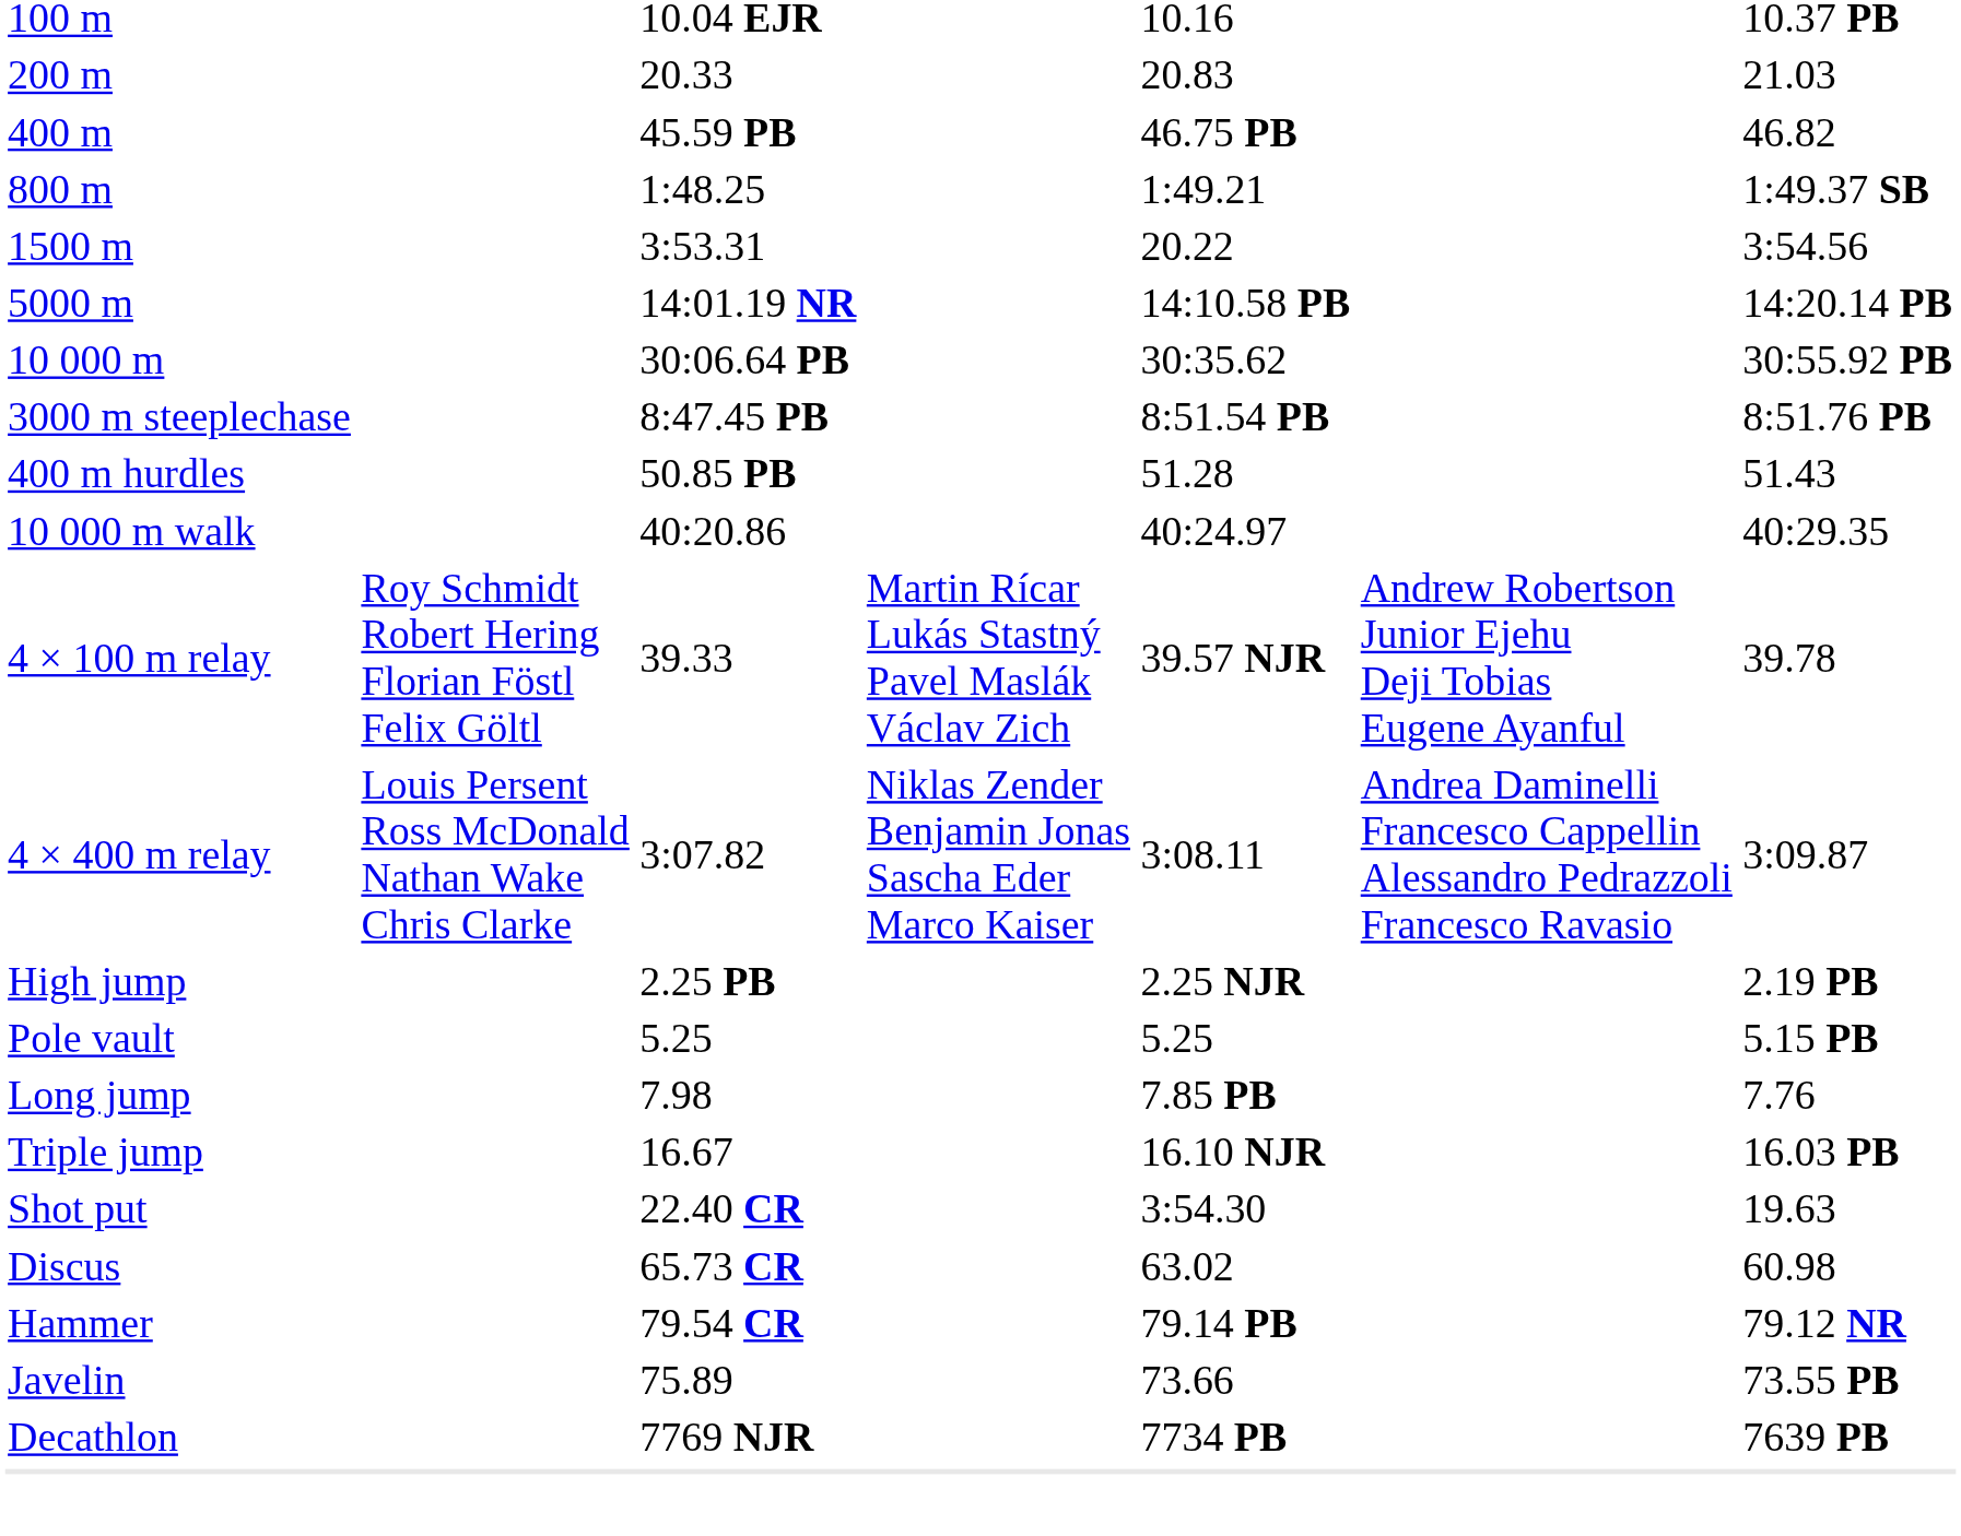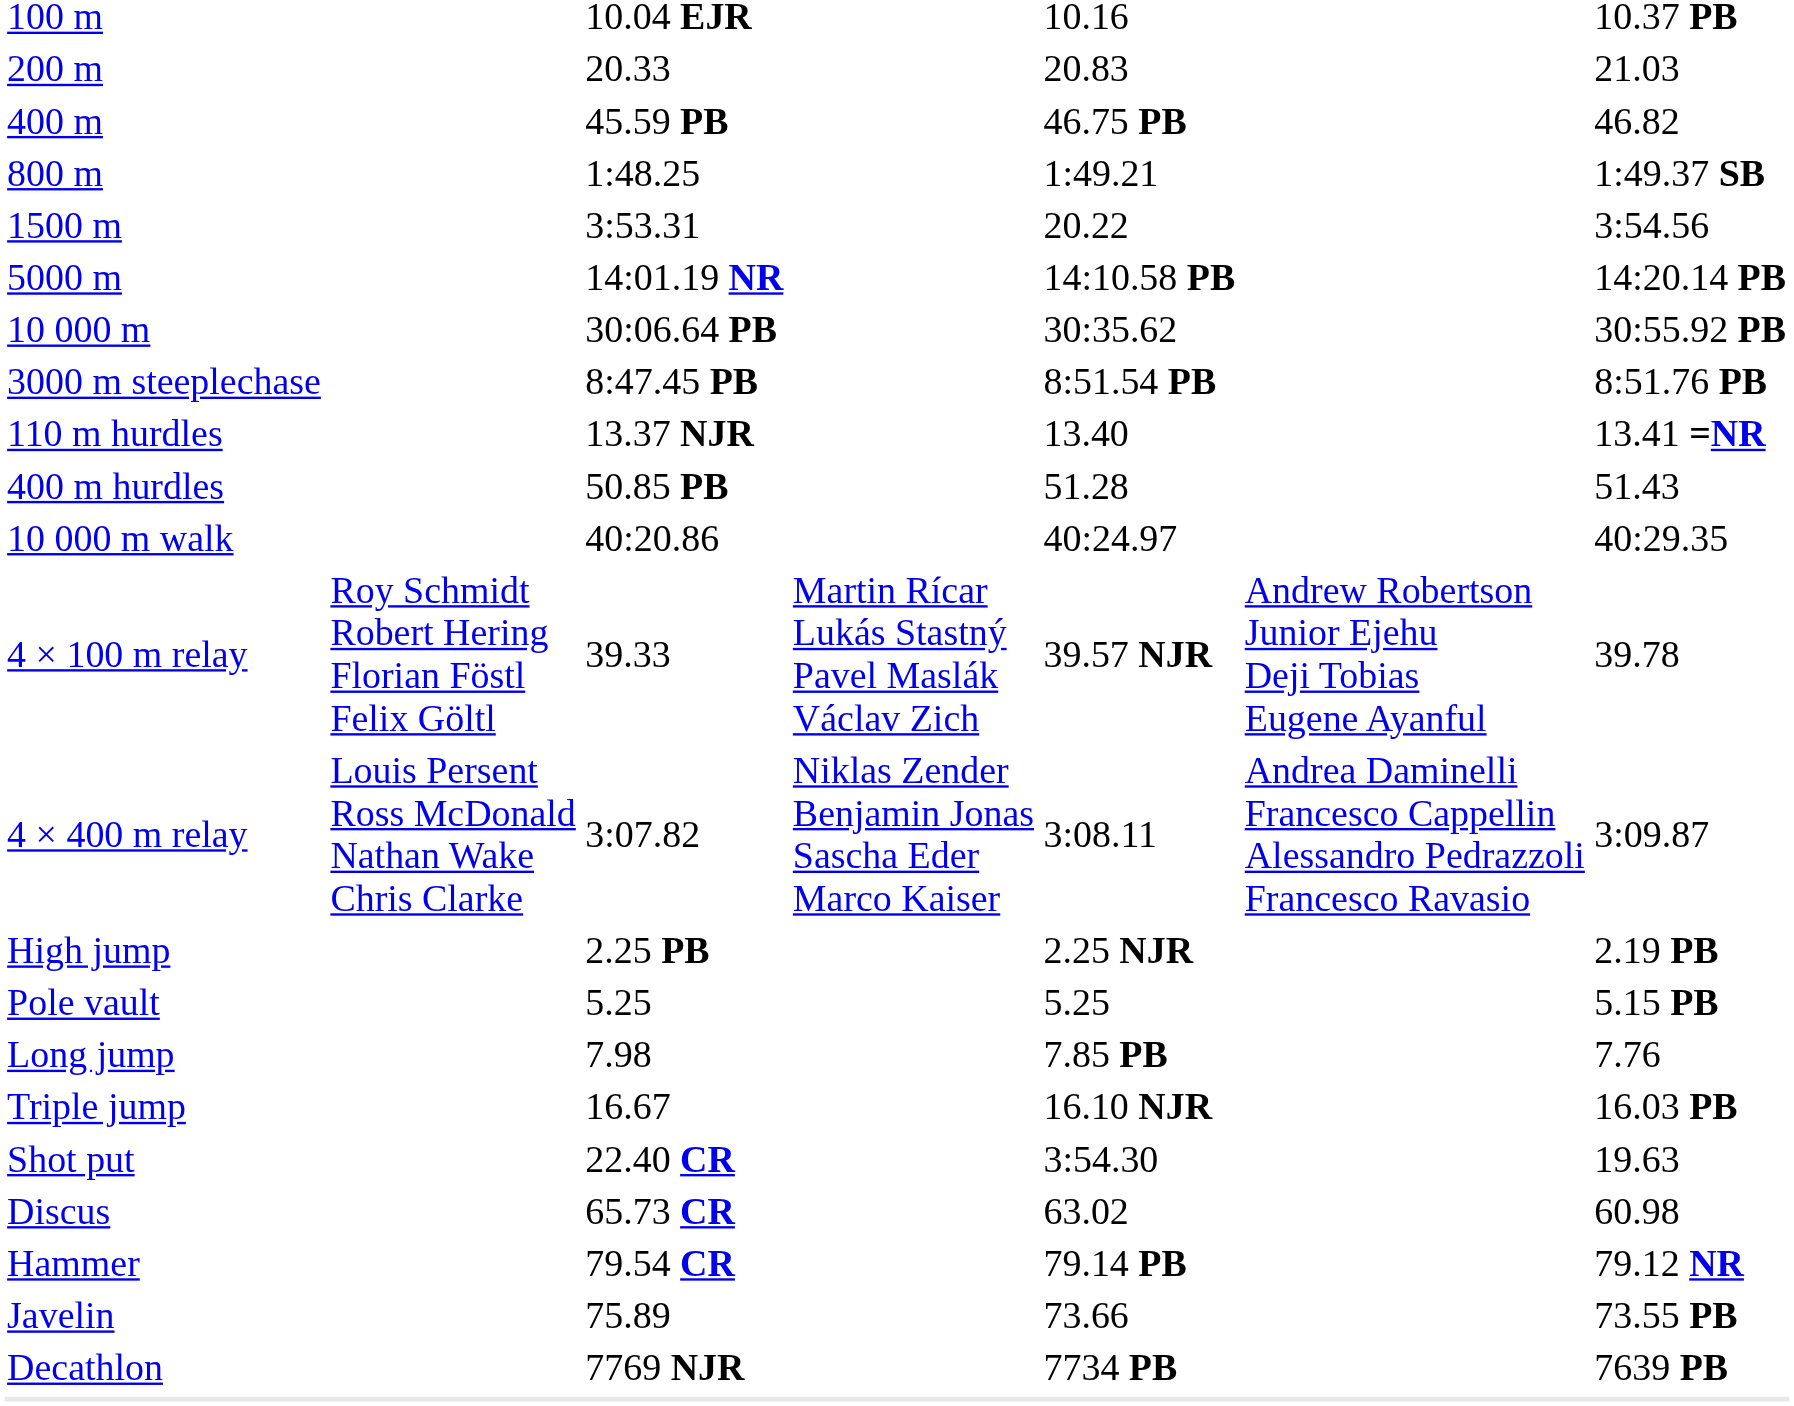+ row: 110 m hurdles | 13.37 NJR | 13.40 | 13.41 =NR
